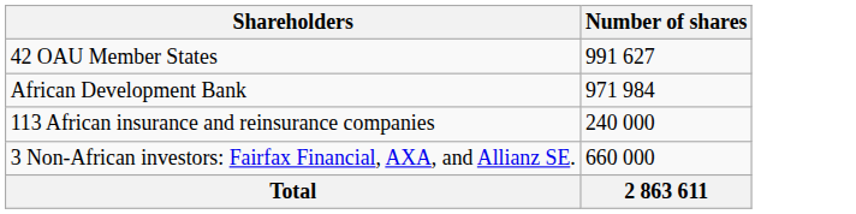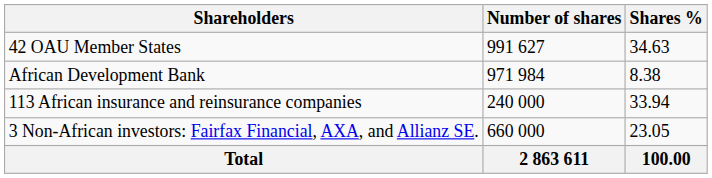+ column: Shares % | 34.63 | 8.38 | 33.94 | 23.05 | 100.00
